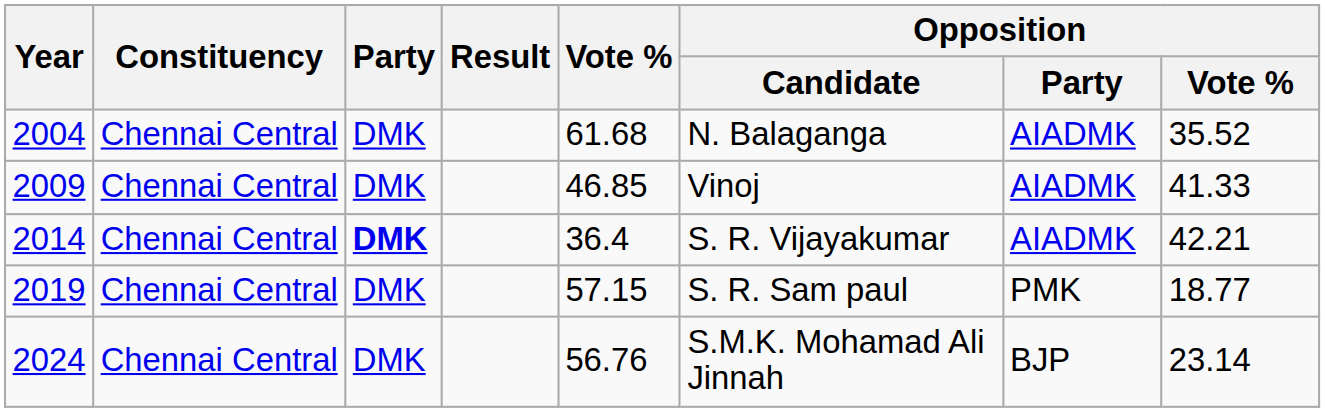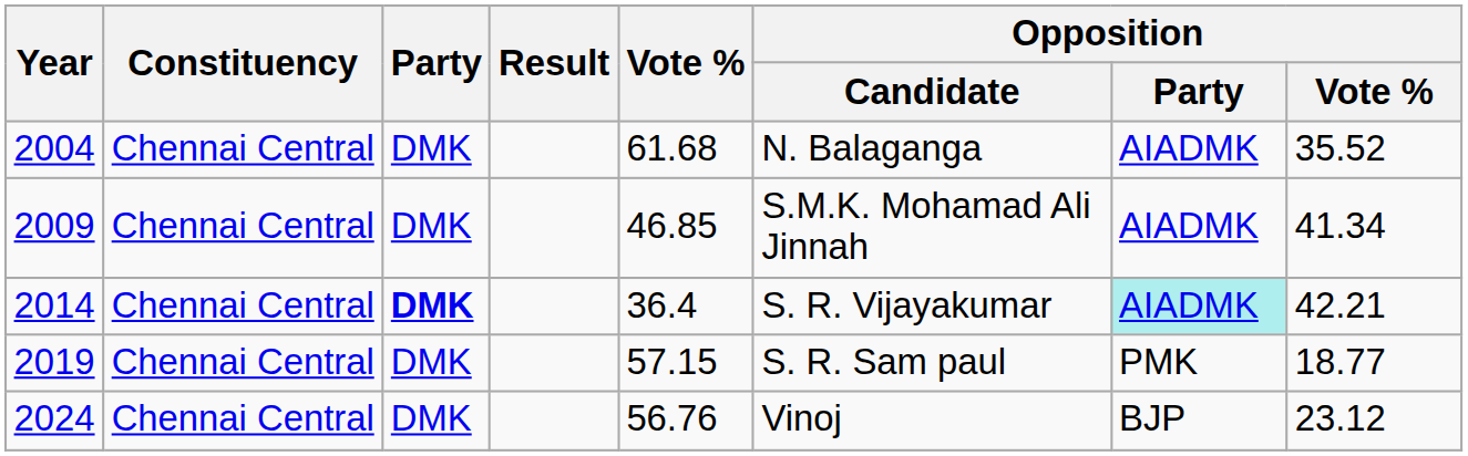2009 | Opposition / Candidate: Vinoj -> S.M.K. Mohamad Ali Jinnah
2009 | Opposition / Vote %: 41.33 -> 41.34
2014 | Opposition / Party: no background -> paleturquoise background
2024 | Opposition / Candidate: S.M.K. Mohamad Ali Jinnah -> Vinoj
2024 | Opposition / Vote %: 23.14 -> 23.12
